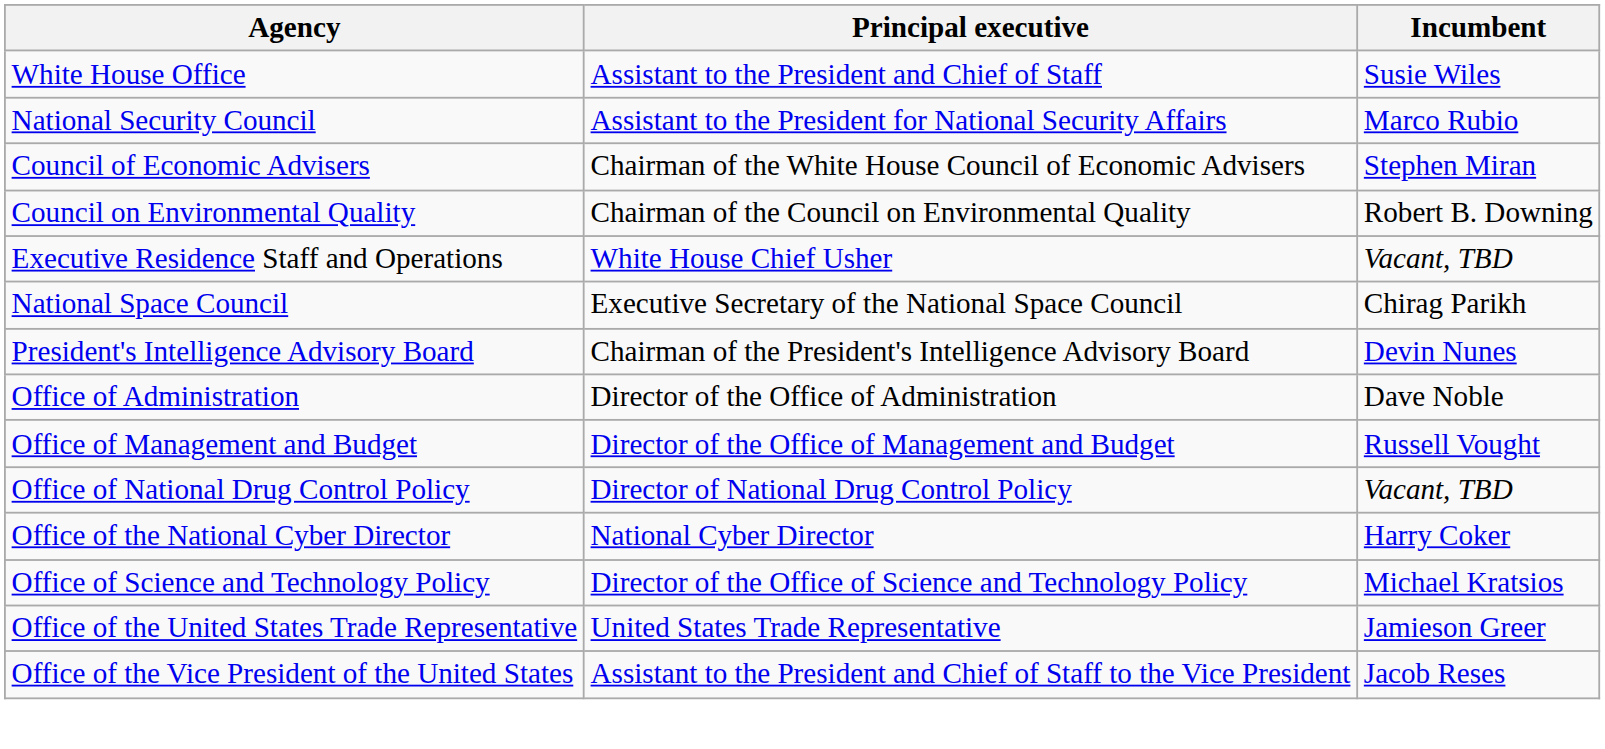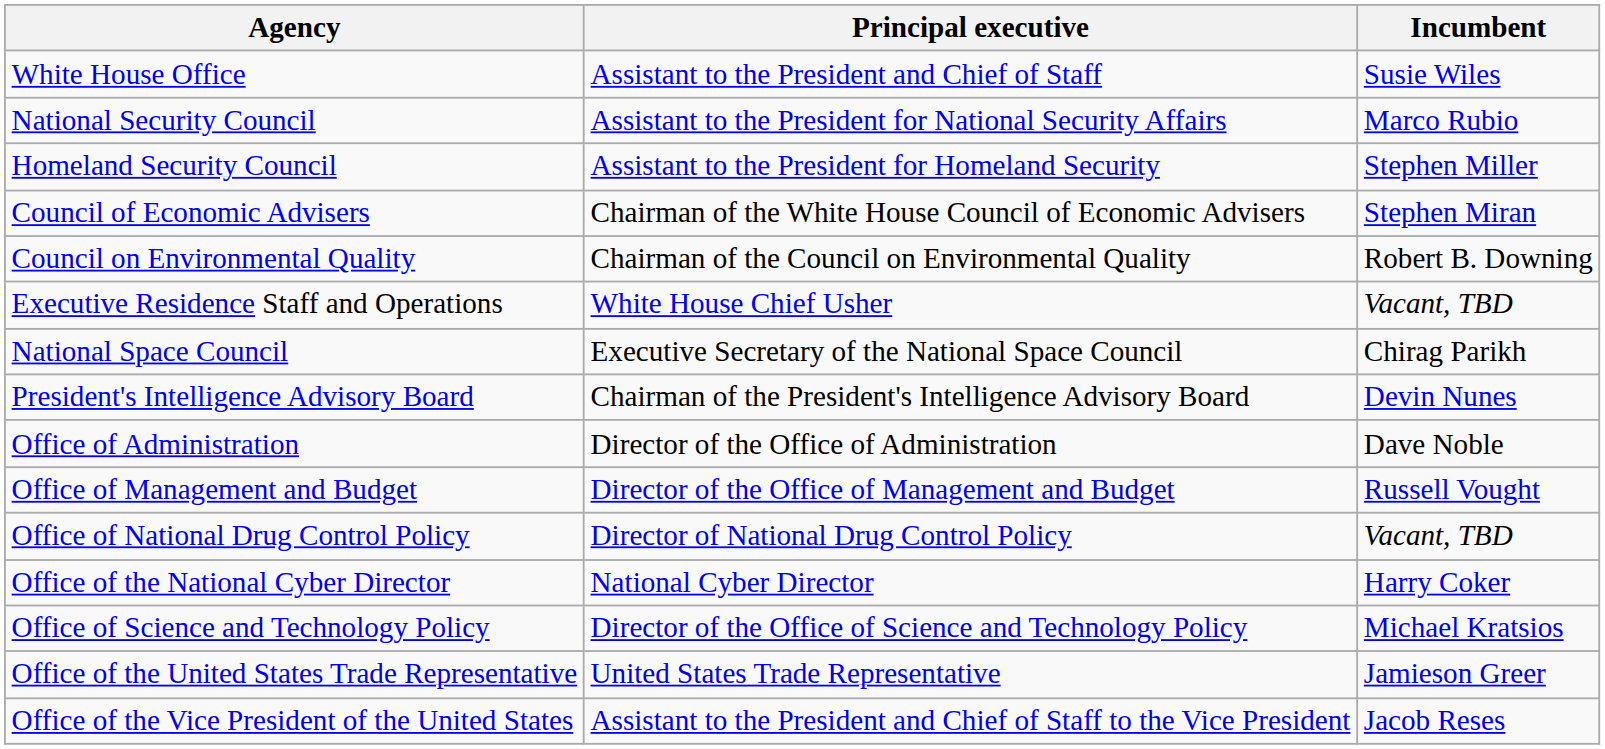+ row: Homeland Security Council | Assistant to the President for Homeland Security | Stephen Miller
